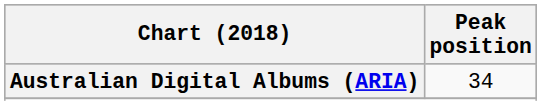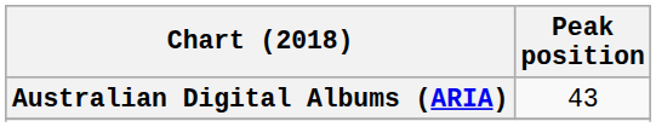Australian Digital Albums (ARIA) | Peak position: 34 -> 43
